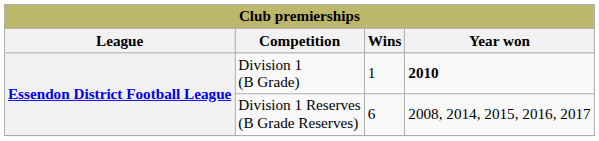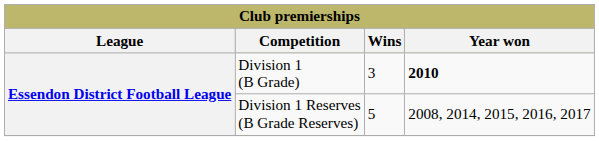Division 1 (B Grade) | Wins: 1 -> 3
Division 1 Reserves (B Grade Reserves) | Wins: 6 -> 5
